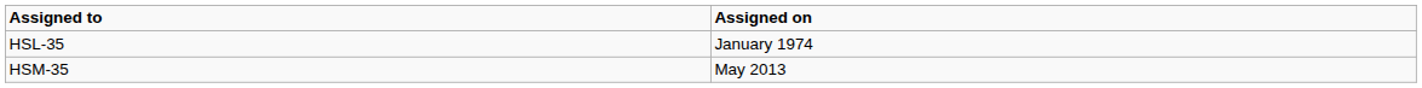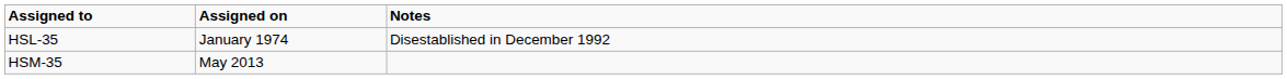+ column: Notes | Disestablished in December 1992
